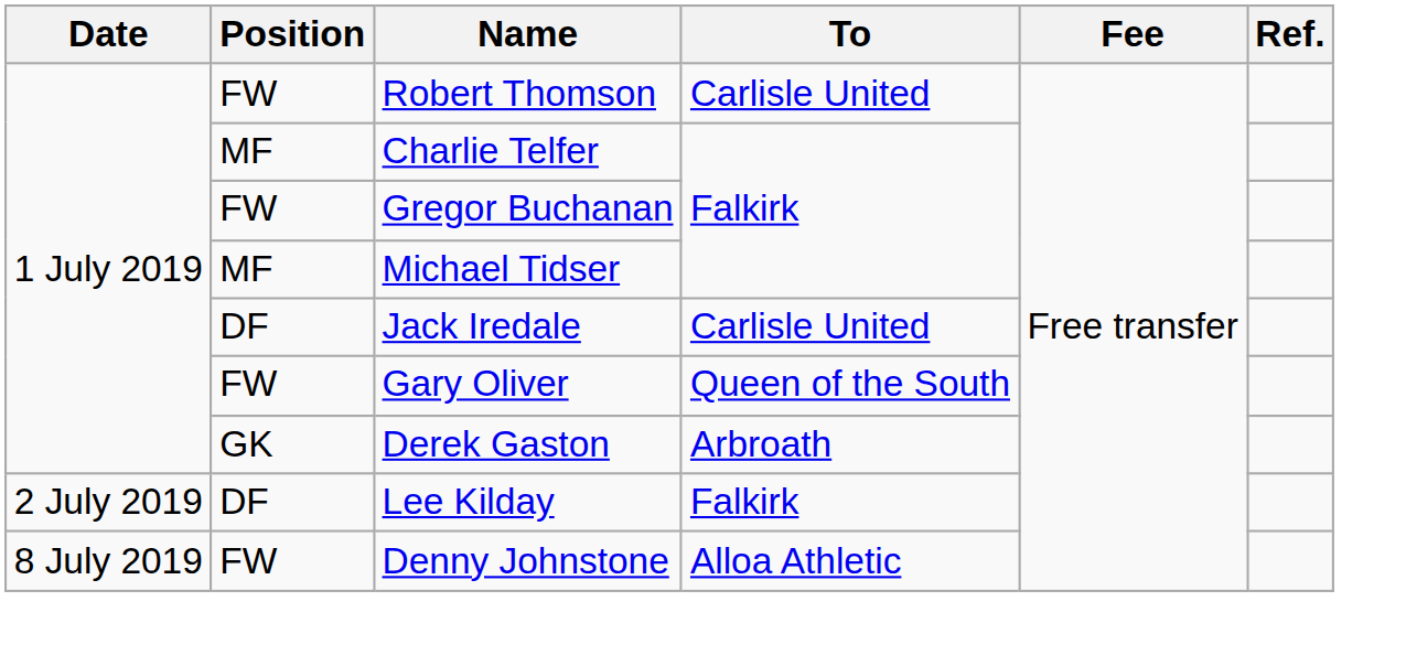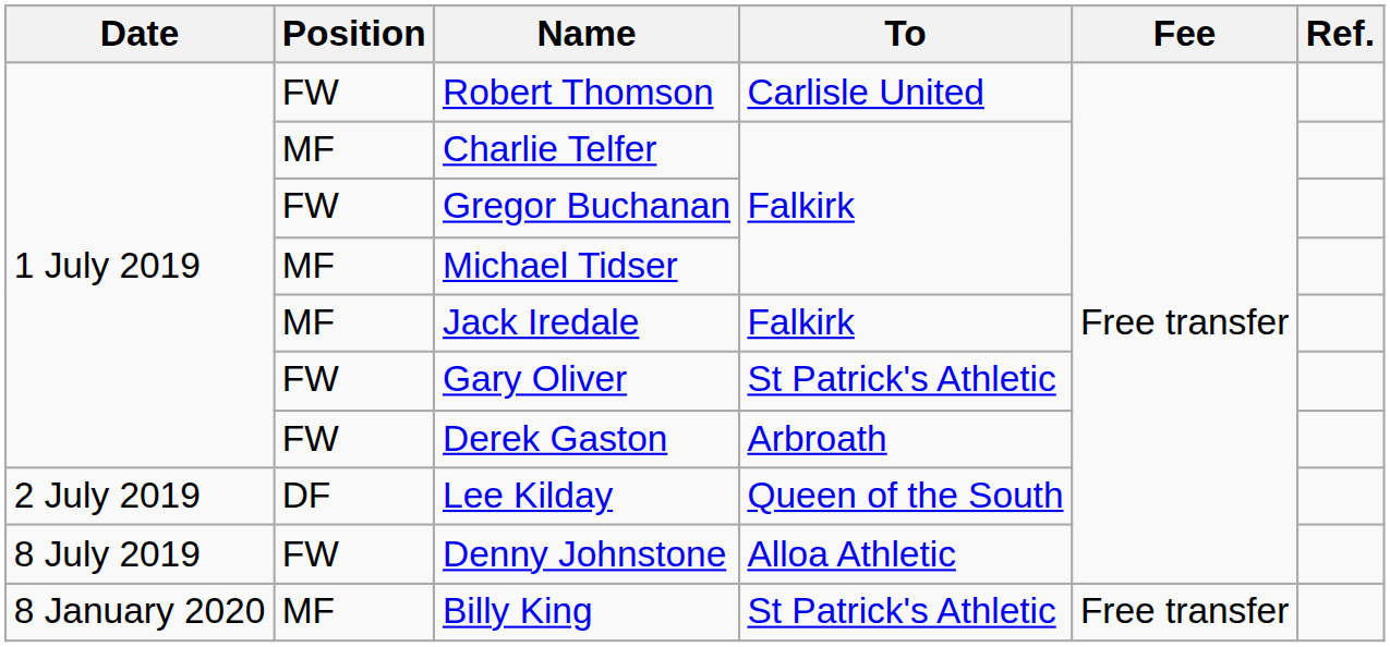Jack Iredale | Position: DF -> MF
Jack Iredale | To: Carlisle United -> Falkirk
Gary Oliver | To: Queen of the South -> St Patrick's Athletic
Derek Gaston | Position: GK -> FW
Lee Kilday | To: Falkirk -> Queen of the South
+ row: 8 January 2020 | MF | Billy King | St Patrick's Athletic | Free transfer
